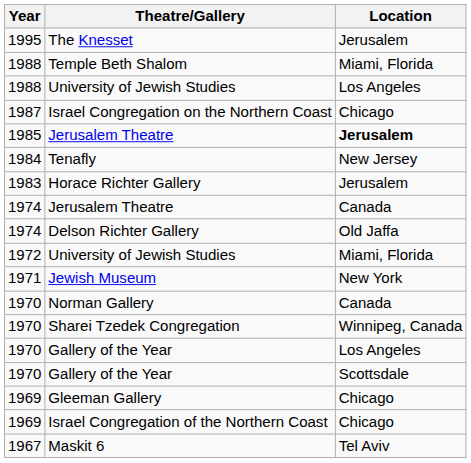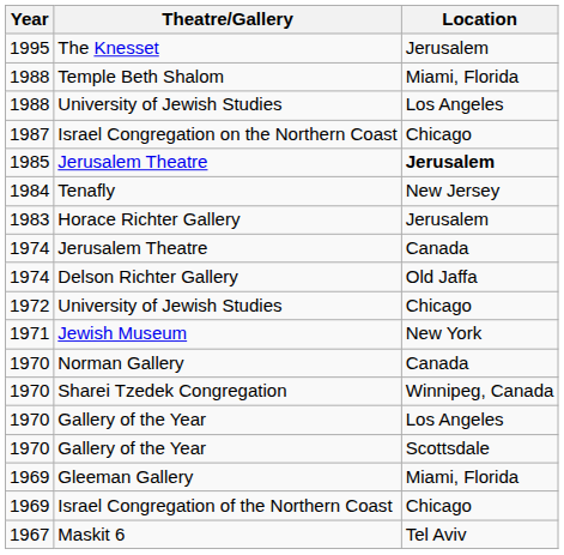1972 / University of Jewish Studies | Location: Miami, Florida -> Chicago
Gleeman Gallery | Location: Chicago -> Miami, Florida
